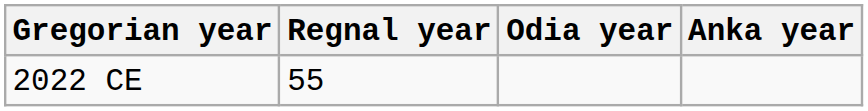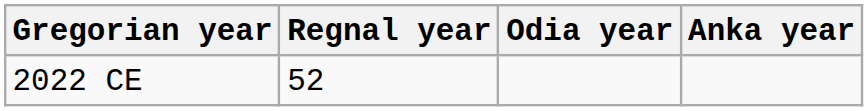2022 CE | Regnal year: 55 -> 52
